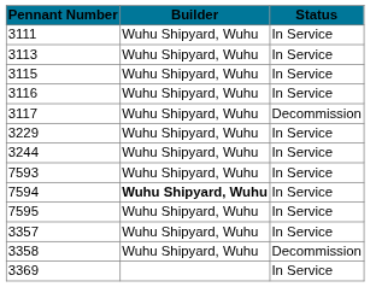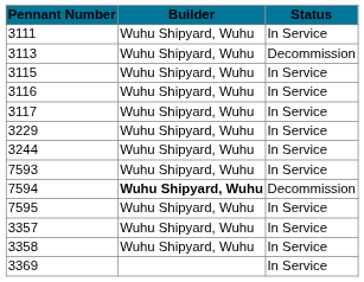3113 | Status: In Service -> Decommission
3117 | Status: Decommission -> In Service
7594 | Status: In Service -> Decommission
3358 | Status: Decommission -> In Service
